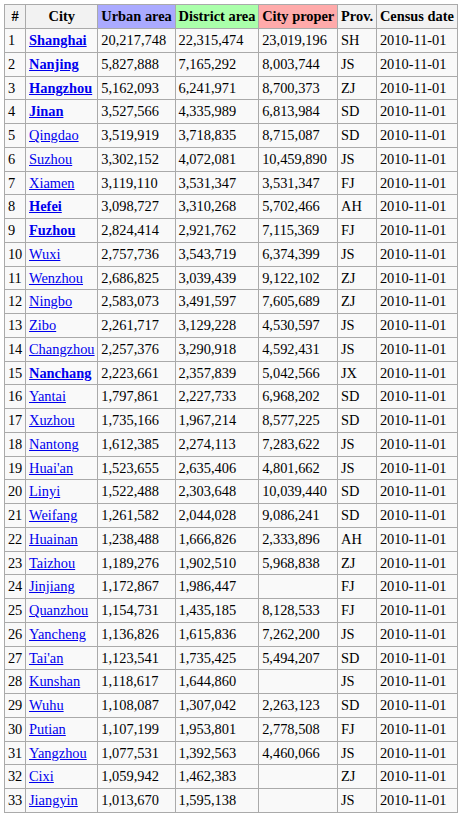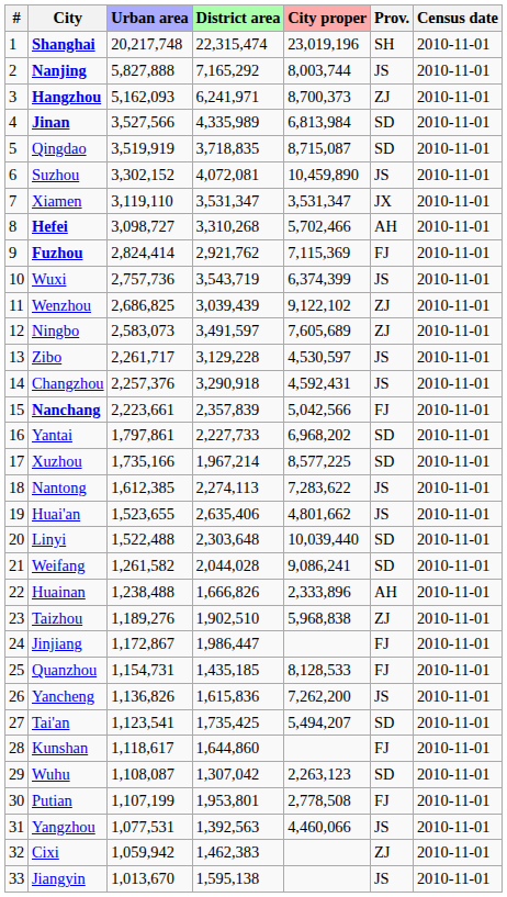Xiamen | Prov.: FJ -> JX
Nanchang | Prov.: JX -> FJ
Kunshan | Prov.: JS -> FJ
